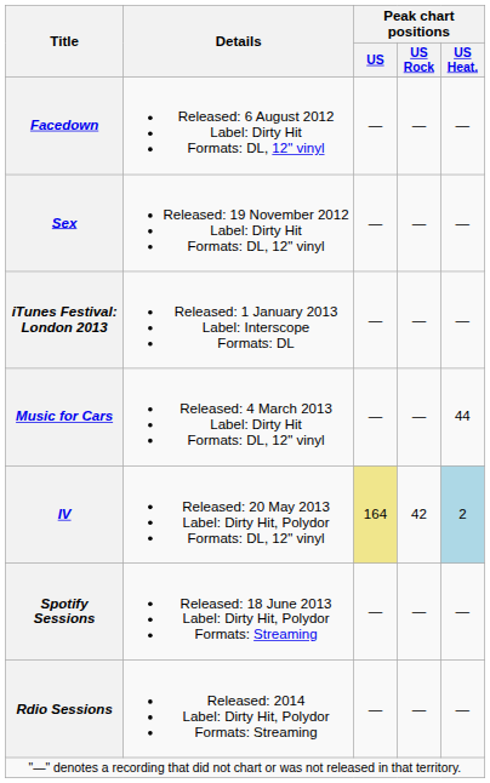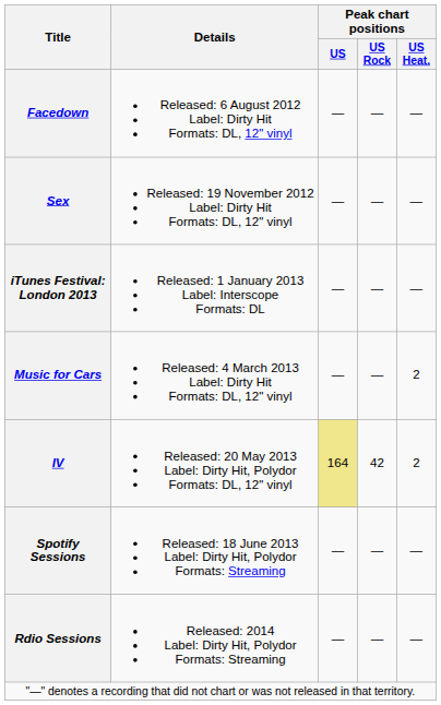Music for Cars | Peak chart positions / US Heat.: 44 -> 2
IV | Peak chart positions / US Heat.: lightblue background -> no background
